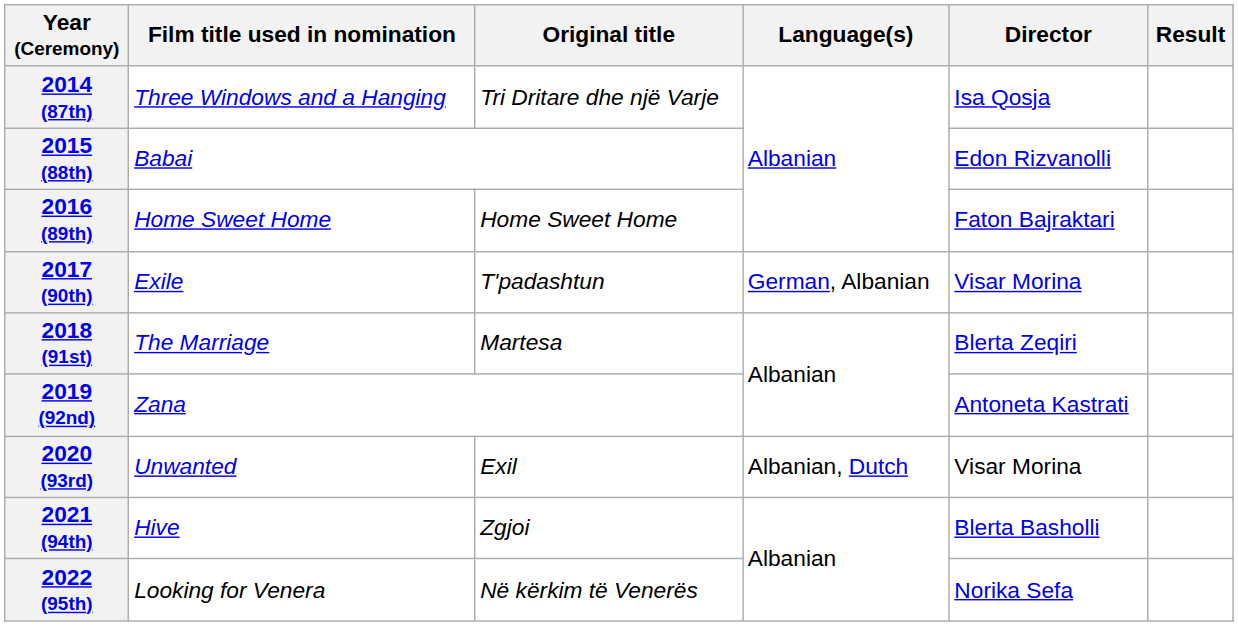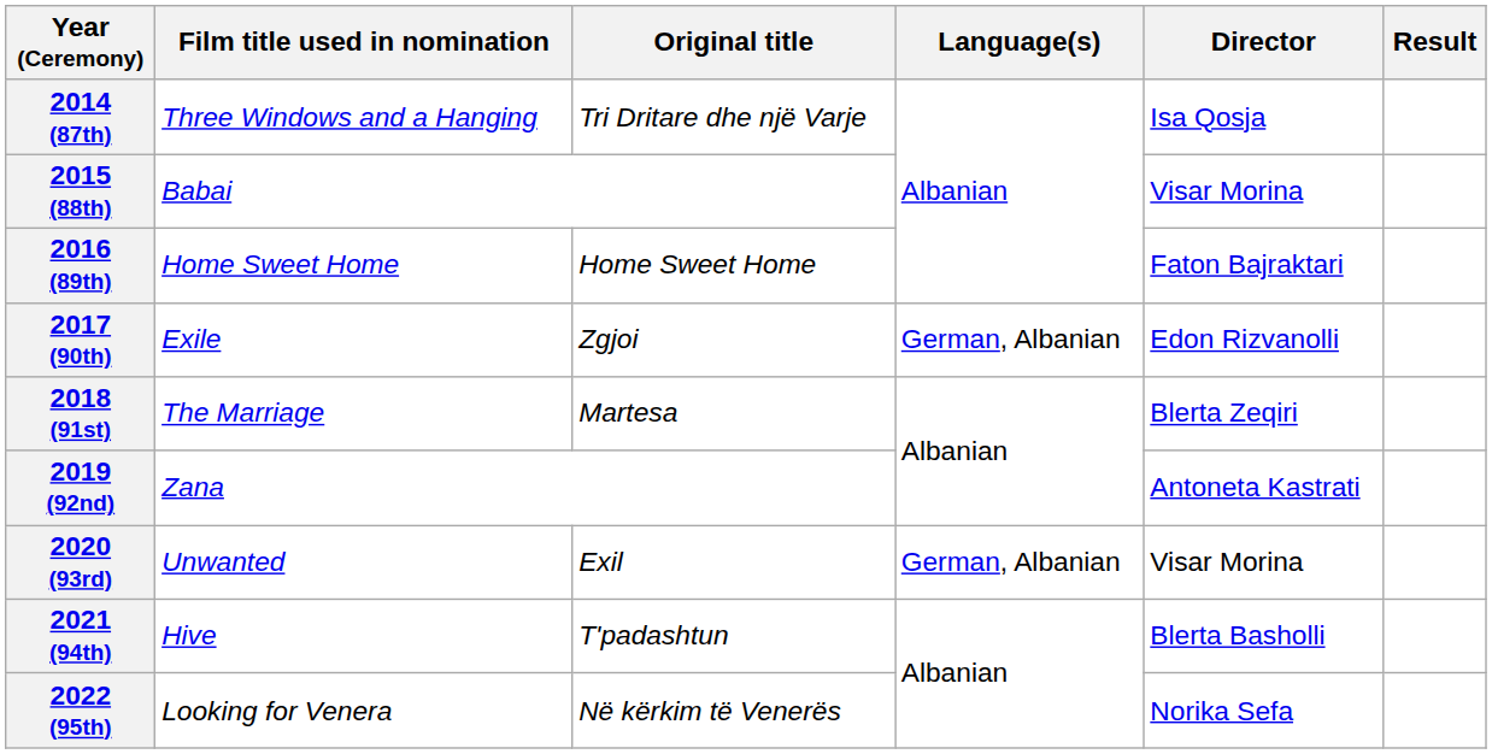2015 (88th) | Director: Edon Rizvanolli -> Visar Morina
2017 (90th) | Original title: T'padashtun -> Zgjoi
2017 (90th) | Director: Visar Morina -> Edon Rizvanolli
2020 (93rd) | Language(s): Albanian, Dutch -> German, Albanian
2021 (94th) | Original title: Zgjoi -> T'padashtun
